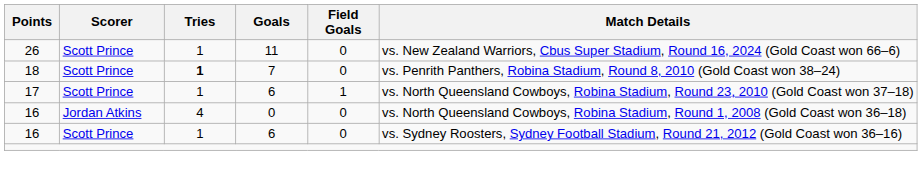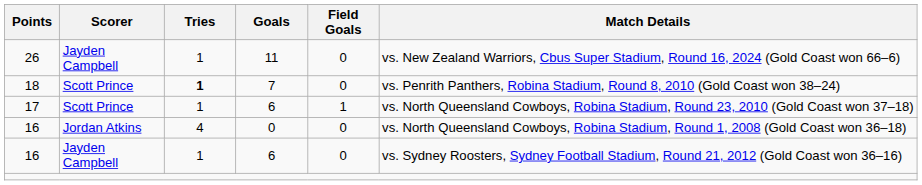26 | Scorer: Scott Prince -> Jayden Campbell
16 / 6 | Scorer: Scott Prince -> Jayden Campbell
